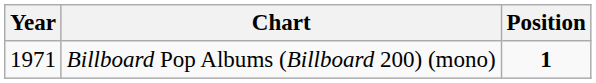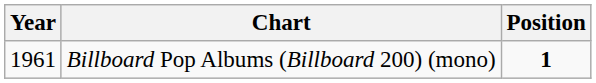Billboard Pop Albums (Billboard 200) (mono) | Year: 1971 -> 1961
